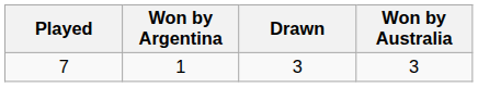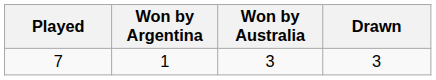columns swapped: Won by Australia <-> Drawn
